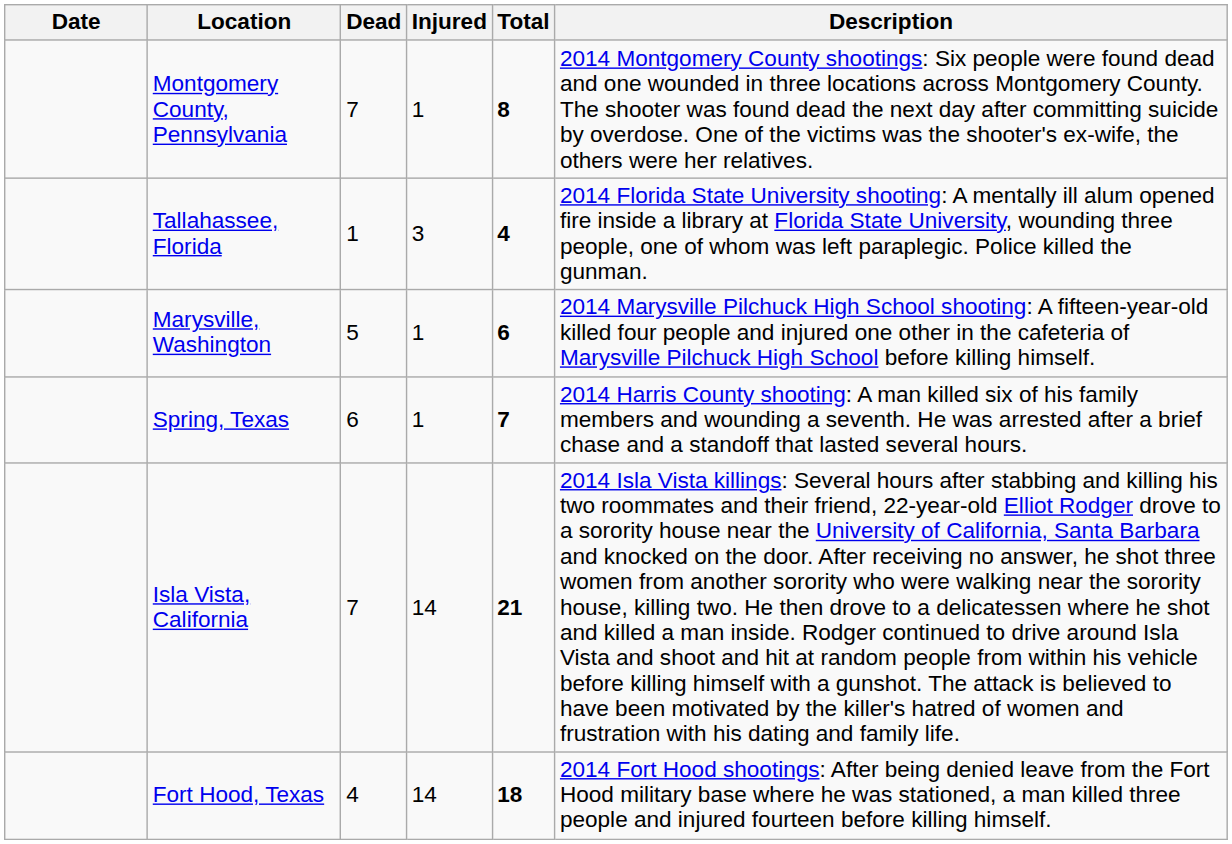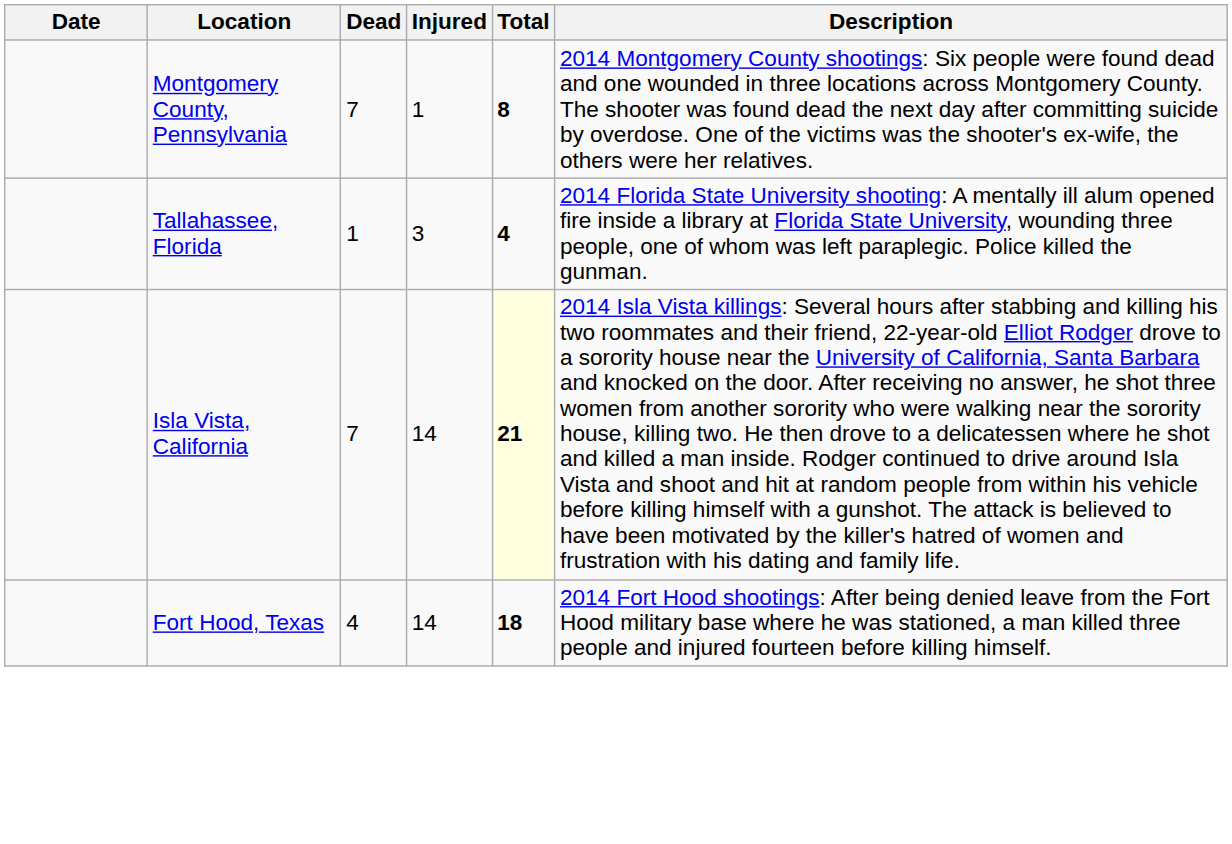- row: Marysville, Washington | 5 | 1 | 6 | 2014 Marysville Pilchuck High School shooting: A fifteen-year-old killed four people and injured one other in the cafeteria of Marysville Pilchuck High School before killing himself.
- row: Spring, Texas | 6 | 1 | 7 | 2014 Harris County shooting: A man killed six of his family members and wounding a seventh. He was arrested after a brief chase and a standoff that lasted several hours.
Isla Vista, California | Total: no background -> lightyellow background
